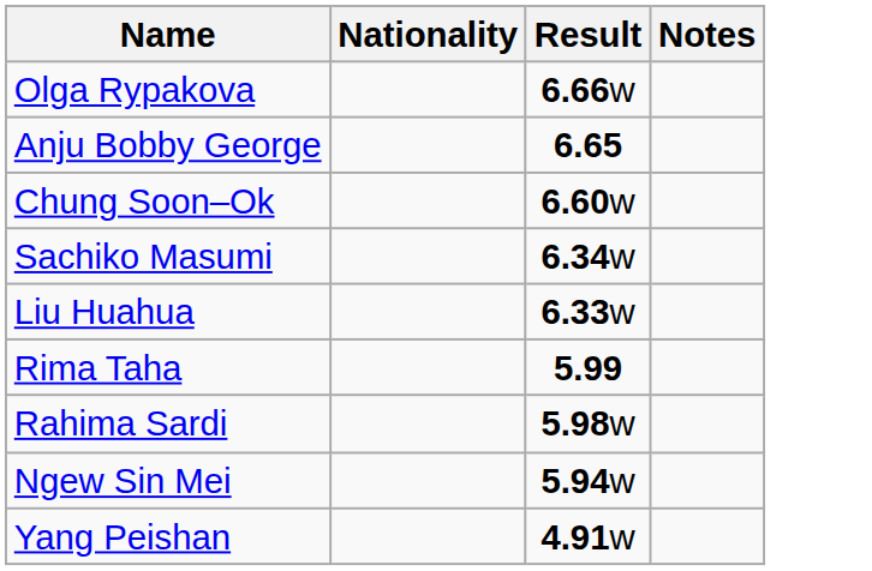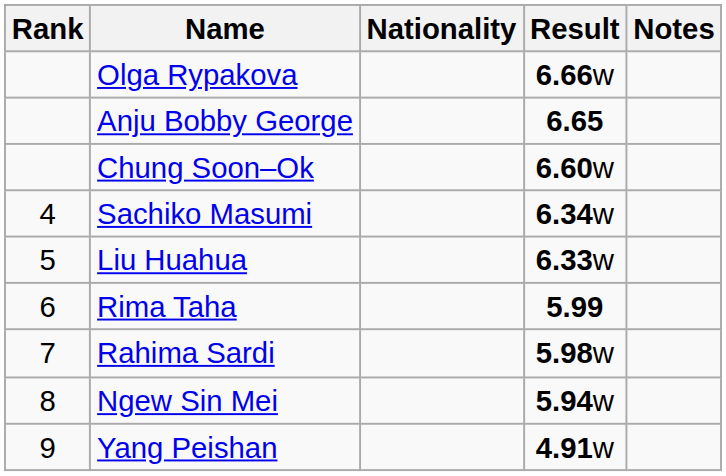+ column: Rank | 4 | 5 | 6 | 7 | 8 | 9
